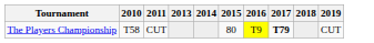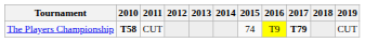+ column: 2012
The Players Championship | 2010: normal -> bold
The Players Championship | 2015: 80 -> 74
